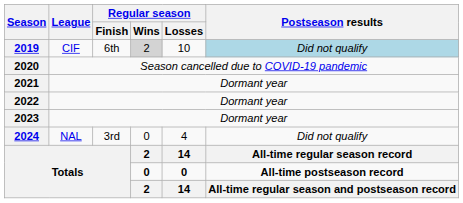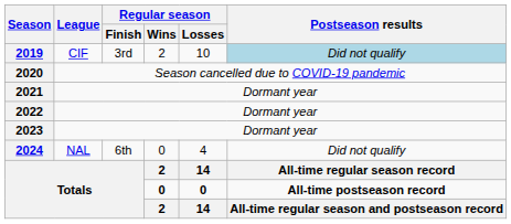2019 | Regular season / Finish: 6th -> 3rd
2019 | Regular season / Wins: lightgrey background -> no background
2024 | Regular season / Finish: 3rd -> 6th
